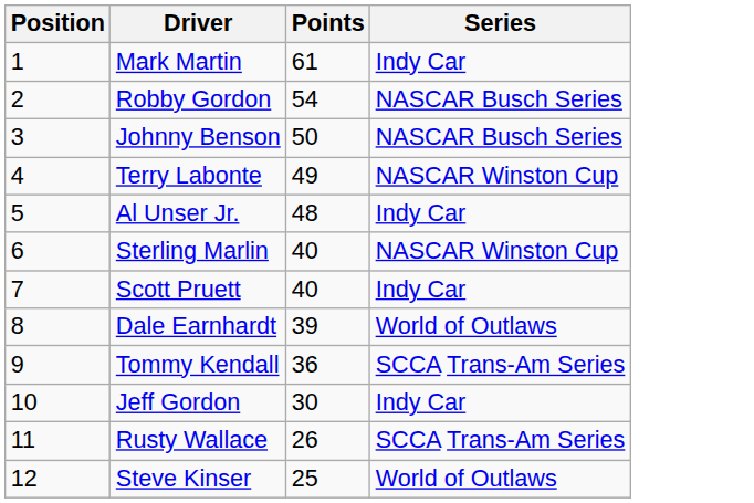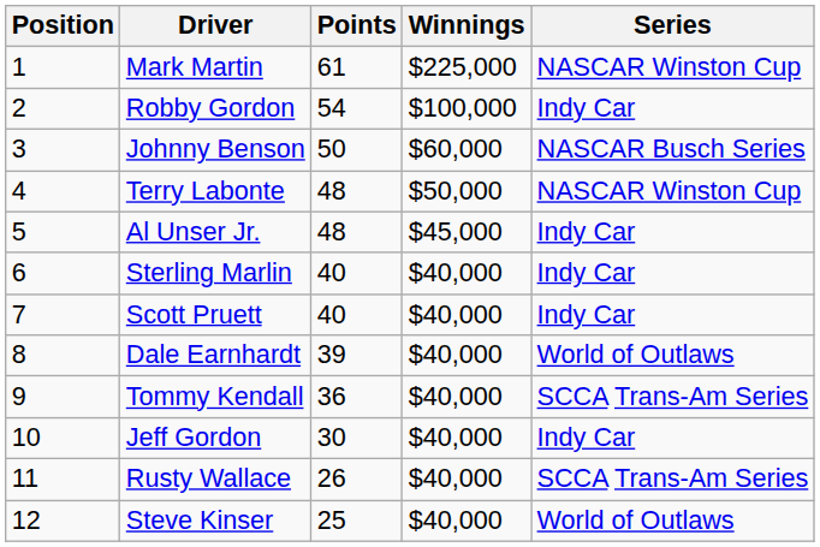+ column: Winnings | $225,000 | $100,000 | $60,000 | $50,000 | $45,000 | $40,000 | $40,000 | $40,000 | $40,000 | $40,000 | $40,000 | $40,000
Mark Martin | Series: Indy Car -> NASCAR Winston Cup
Robby Gordon | Series: NASCAR Busch Series -> Indy Car
Terry Labonte | Points: 49 -> 48
Sterling Marlin | Series: NASCAR Winston Cup -> Indy Car
